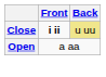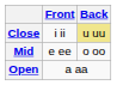Close | Front: bold -> normal
+ row: Mid | e ee | o oo
